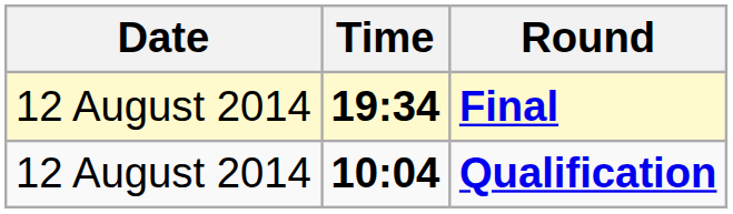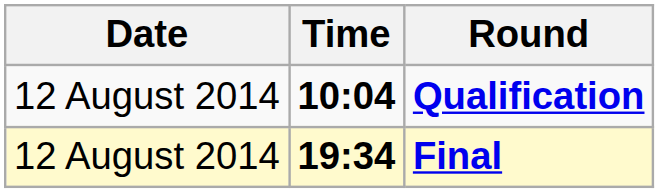rows swapped: Qualification <-> Final
